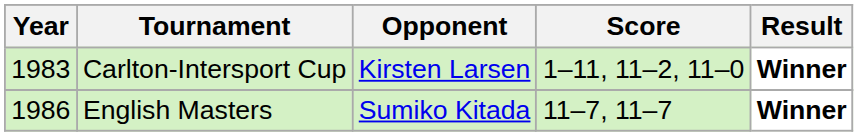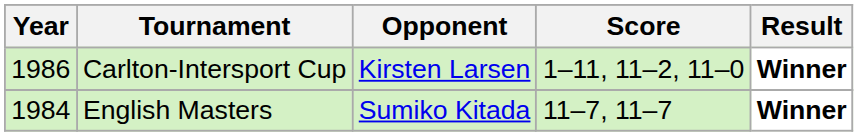Carlton-Intersport Cup | Year: 1983 -> 1986
English Masters | Year: 1986 -> 1984
